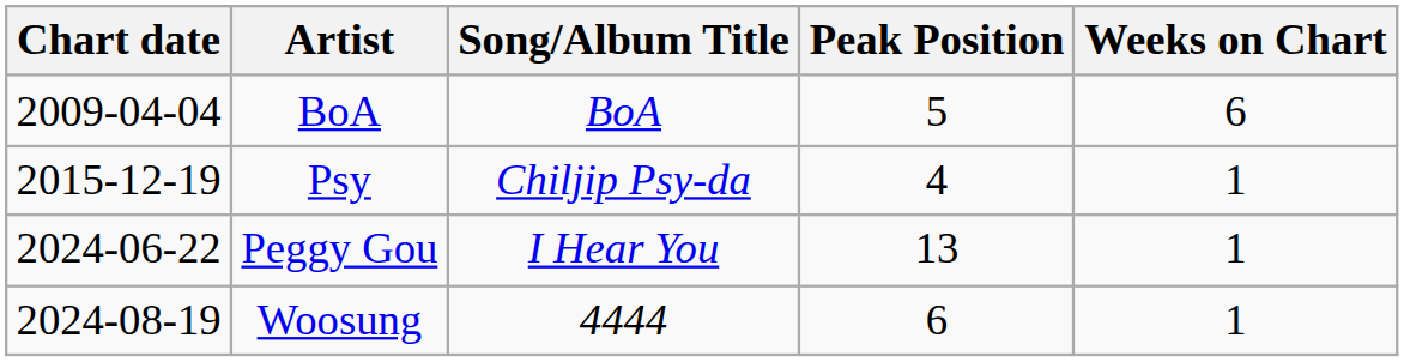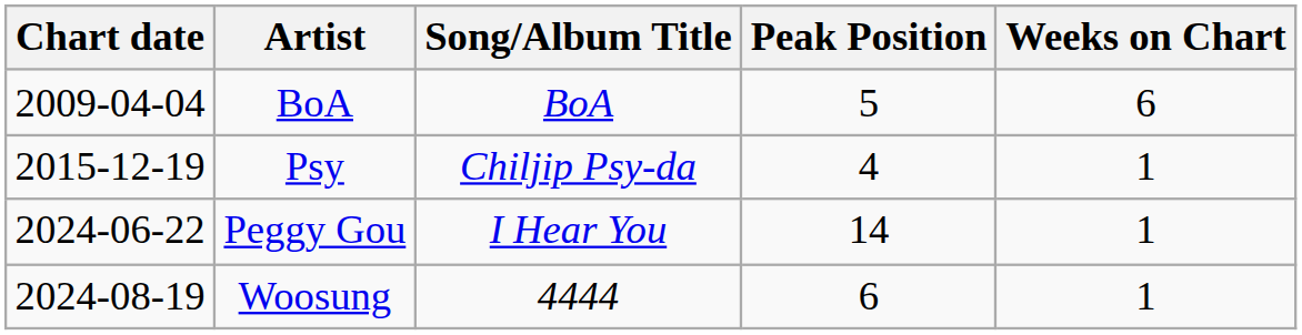Peggy Gou | Peak Position: 13 -> 14
